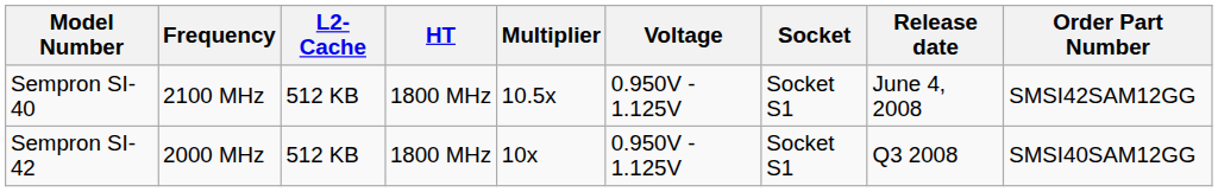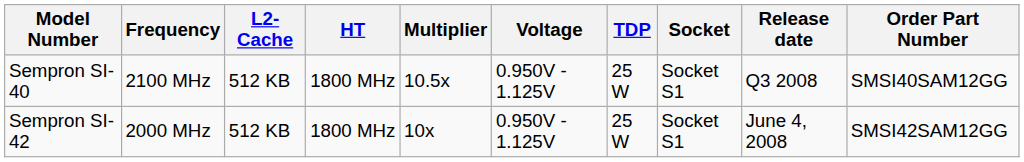+ column: TDP | 25 W | 25 W
Sempron SI-40 | Release date: June 4, 2008 -> Q3 2008
Sempron SI-40 | Order Part Number: SMSI42SAM12GG -> SMSI40SAM12GG
Sempron SI-42 | Release date: Q3 2008 -> June 4, 2008
Sempron SI-42 | Order Part Number: SMSI40SAM12GG -> SMSI42SAM12GG
